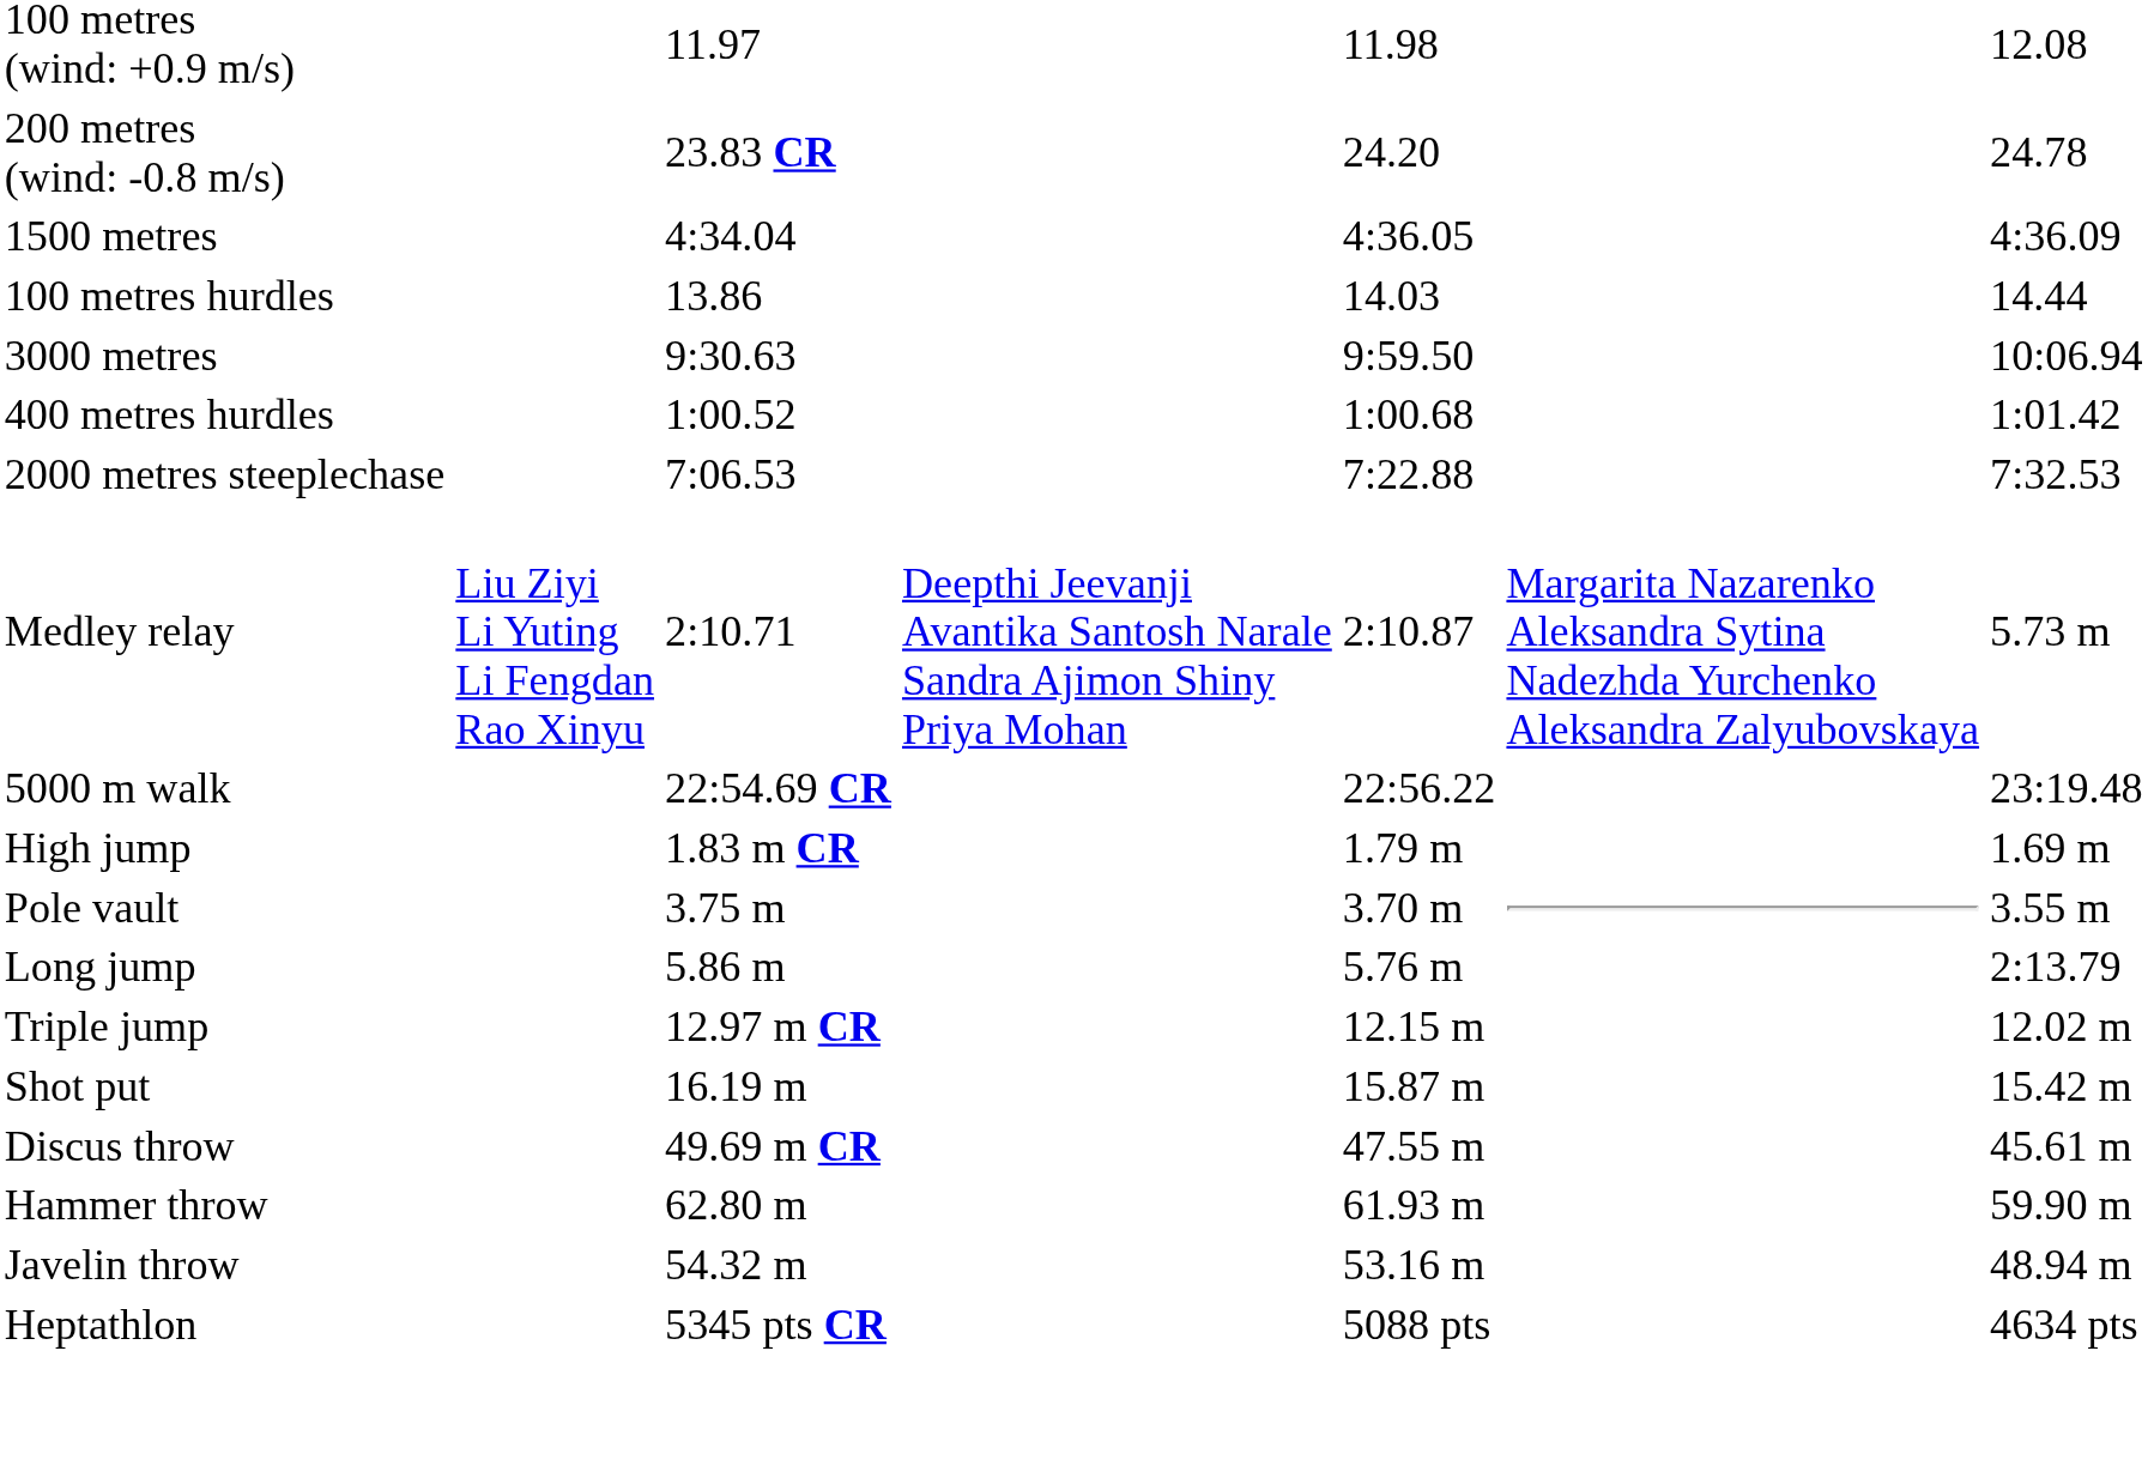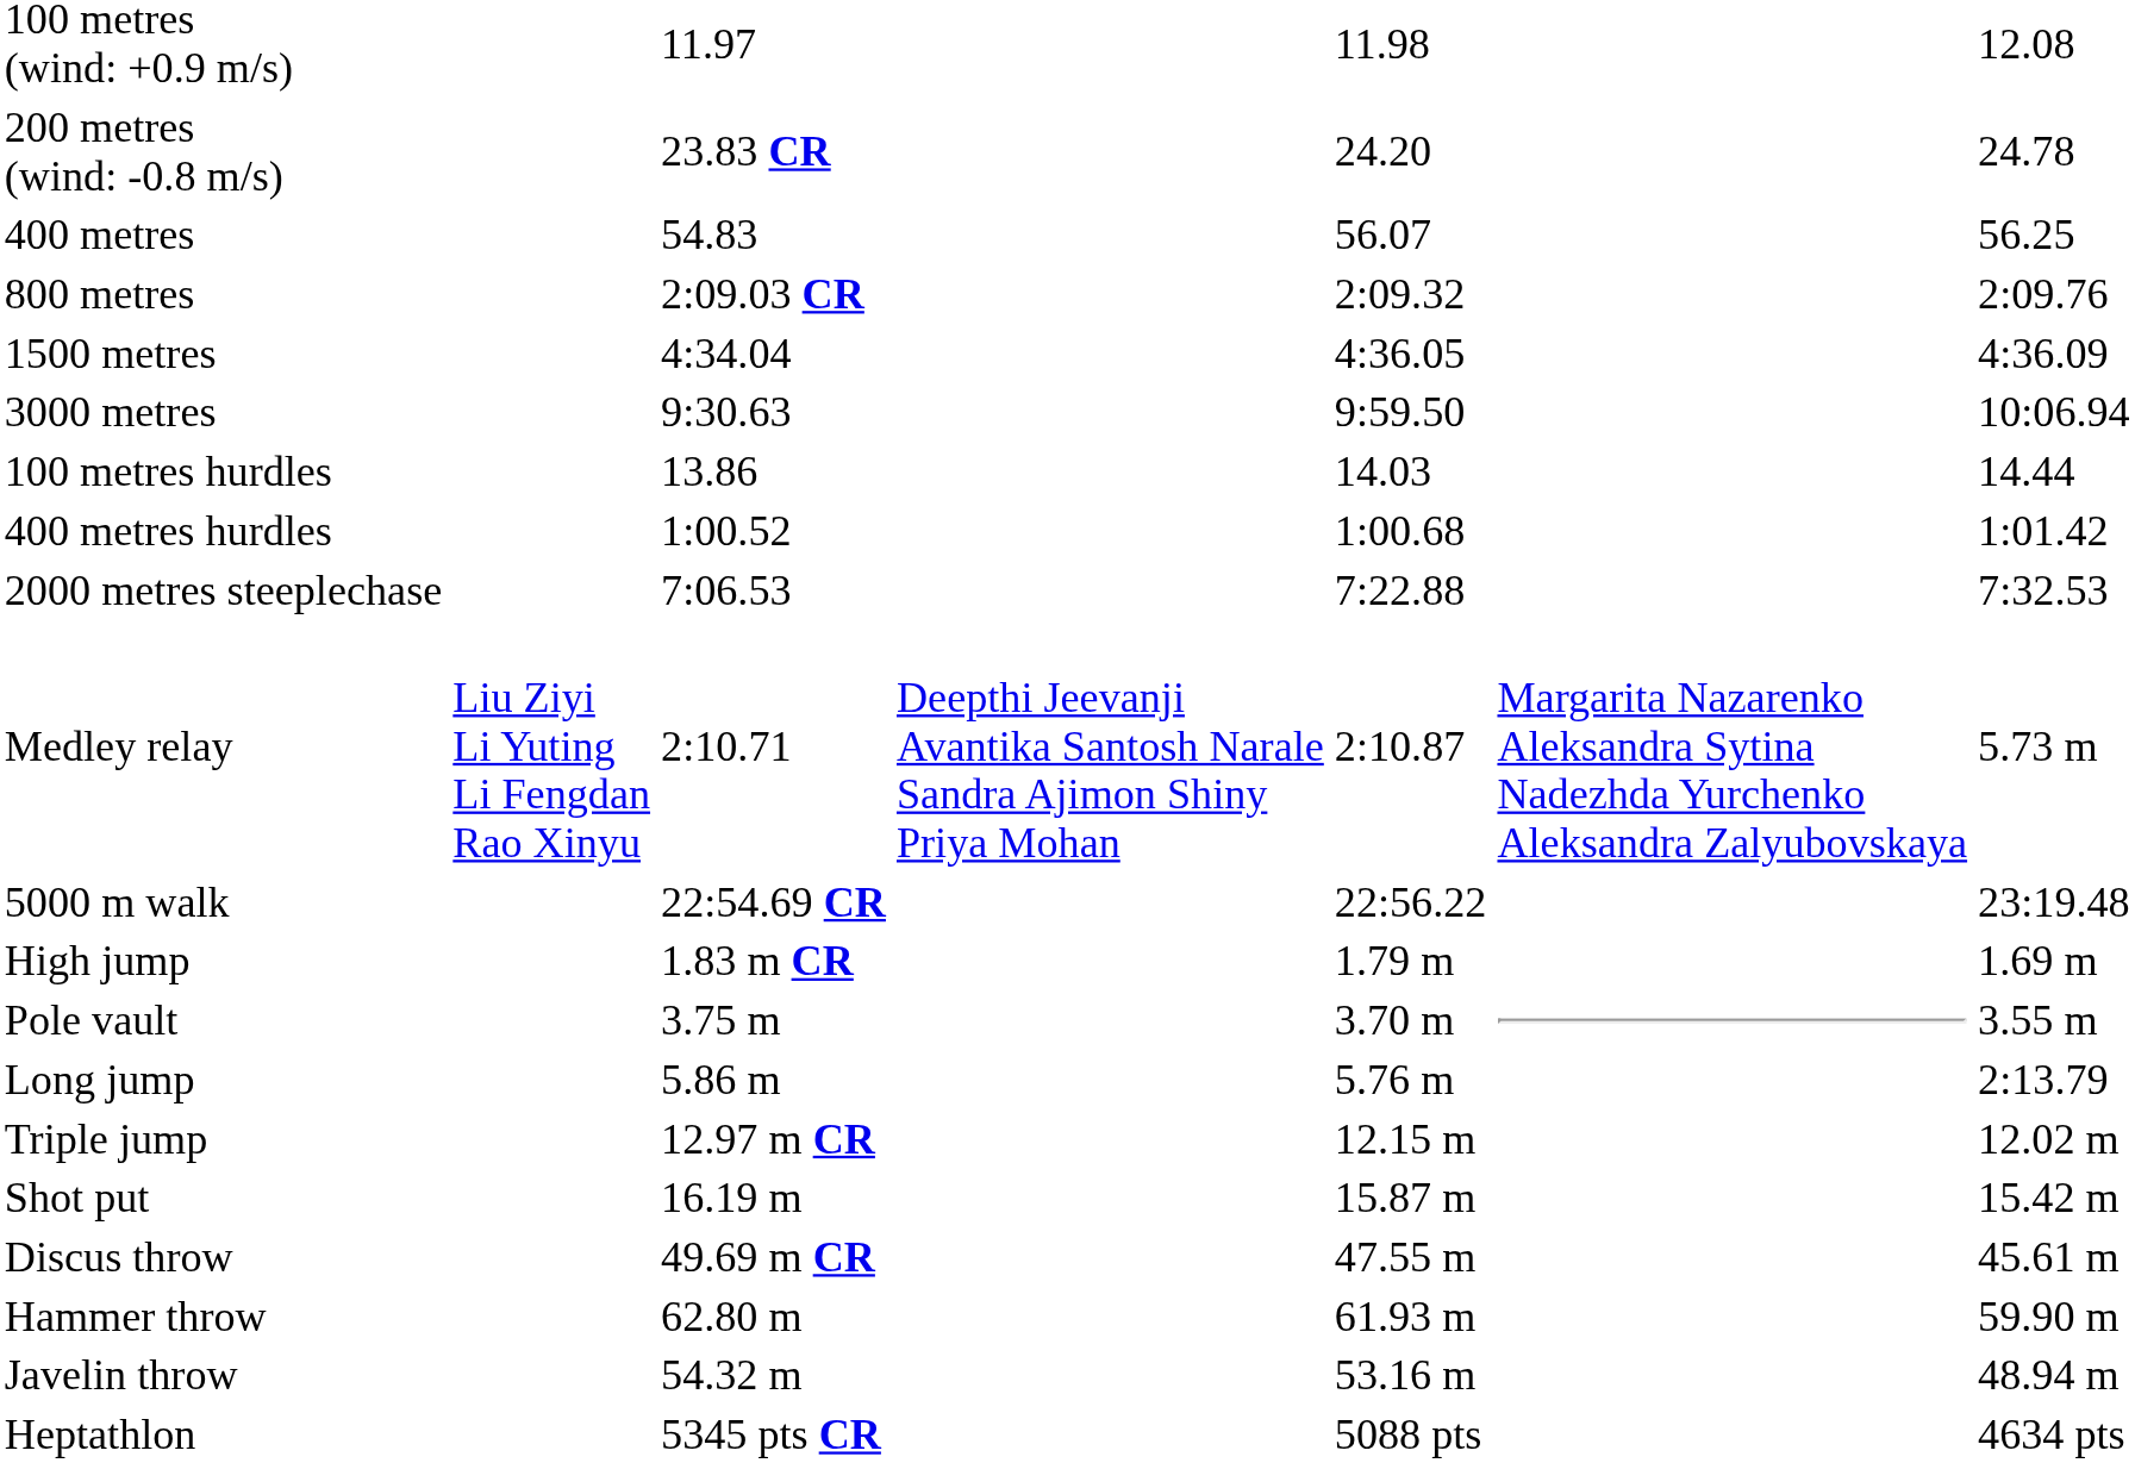+ row: 400 metres | 54.83 | 56.07 | 56.25
+ row: 800 metres | 2:09.03 CR | 2:09.32 | 2:09.76
rows swapped: 3000 metres <-> 100 metres hurdles
